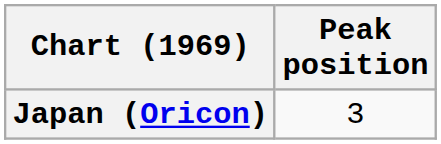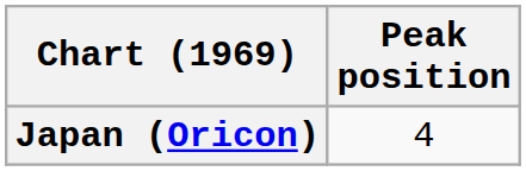Japan (Oricon) | Peak position: 3 -> 4
